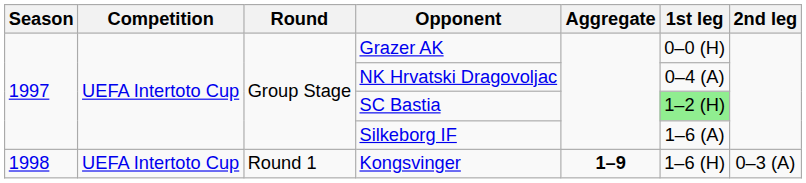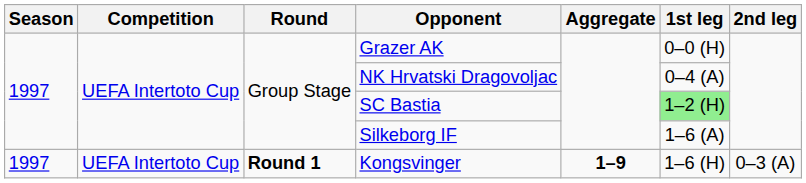Kongsvinger | Season: 1998 -> 1997
Kongsvinger | Round: normal -> bold
